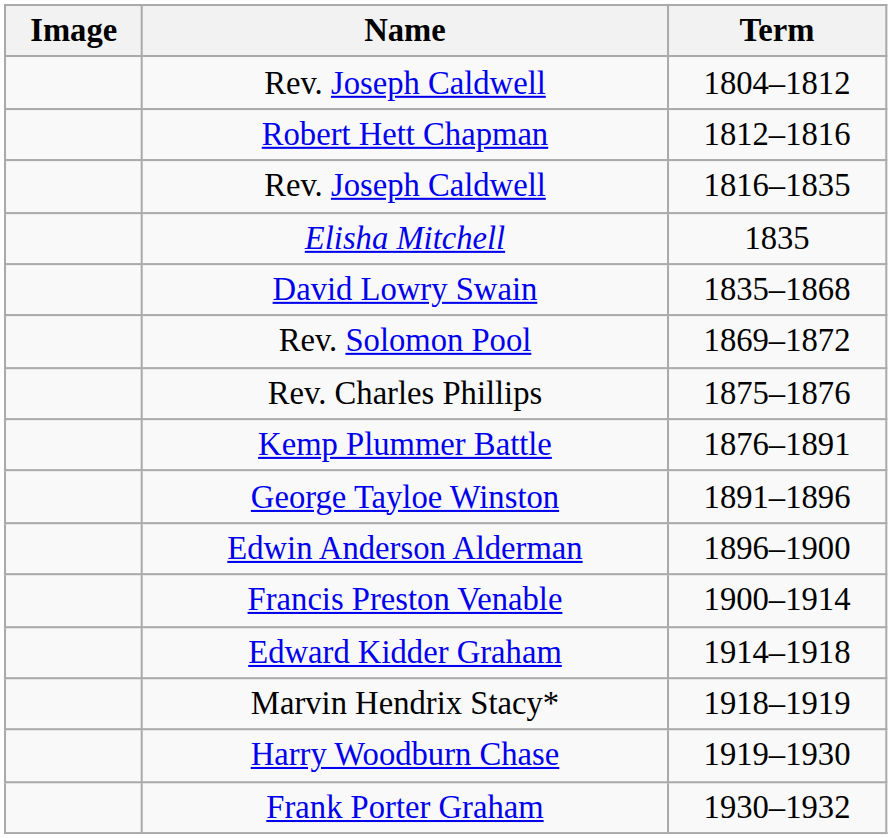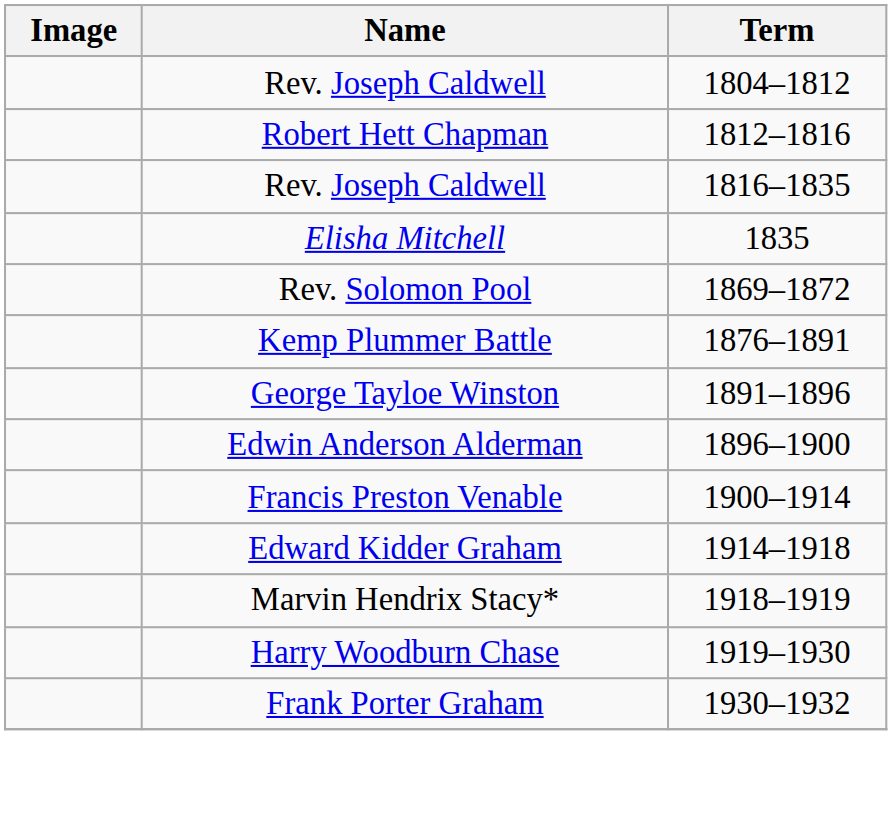- row: David Lowry Swain | 1835–1868
- row: Rev. Charles Phillips | 1875–1876
